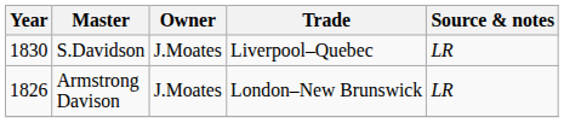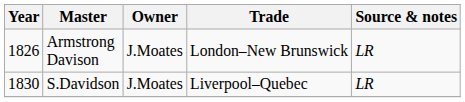rows swapped: Armstrong Davison <-> S.Davidson
